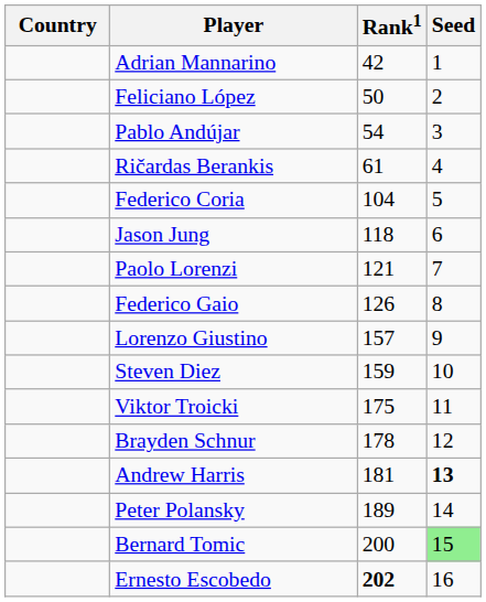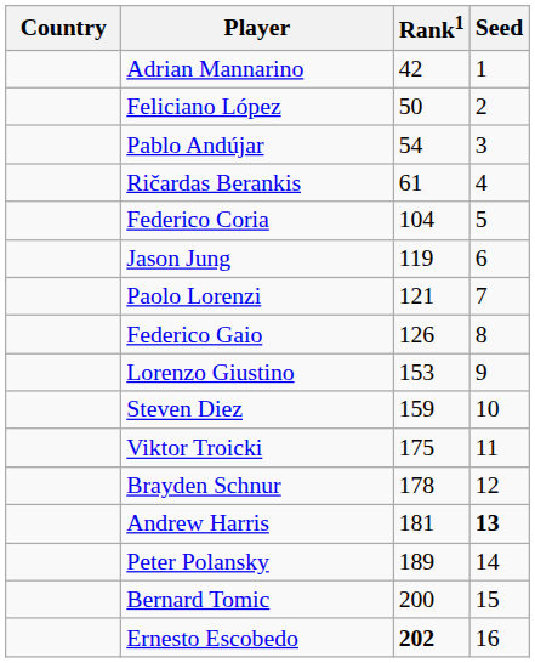Jason Jung | Rank1: 118 -> 119
Lorenzo Giustino | Rank1: 157 -> 153
Bernard Tomic | Seed: lightgreen background -> no background
